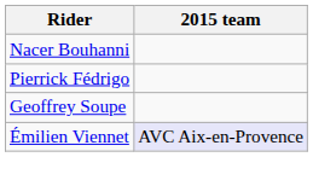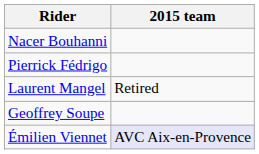+ row: Laurent Mangel | Retired
